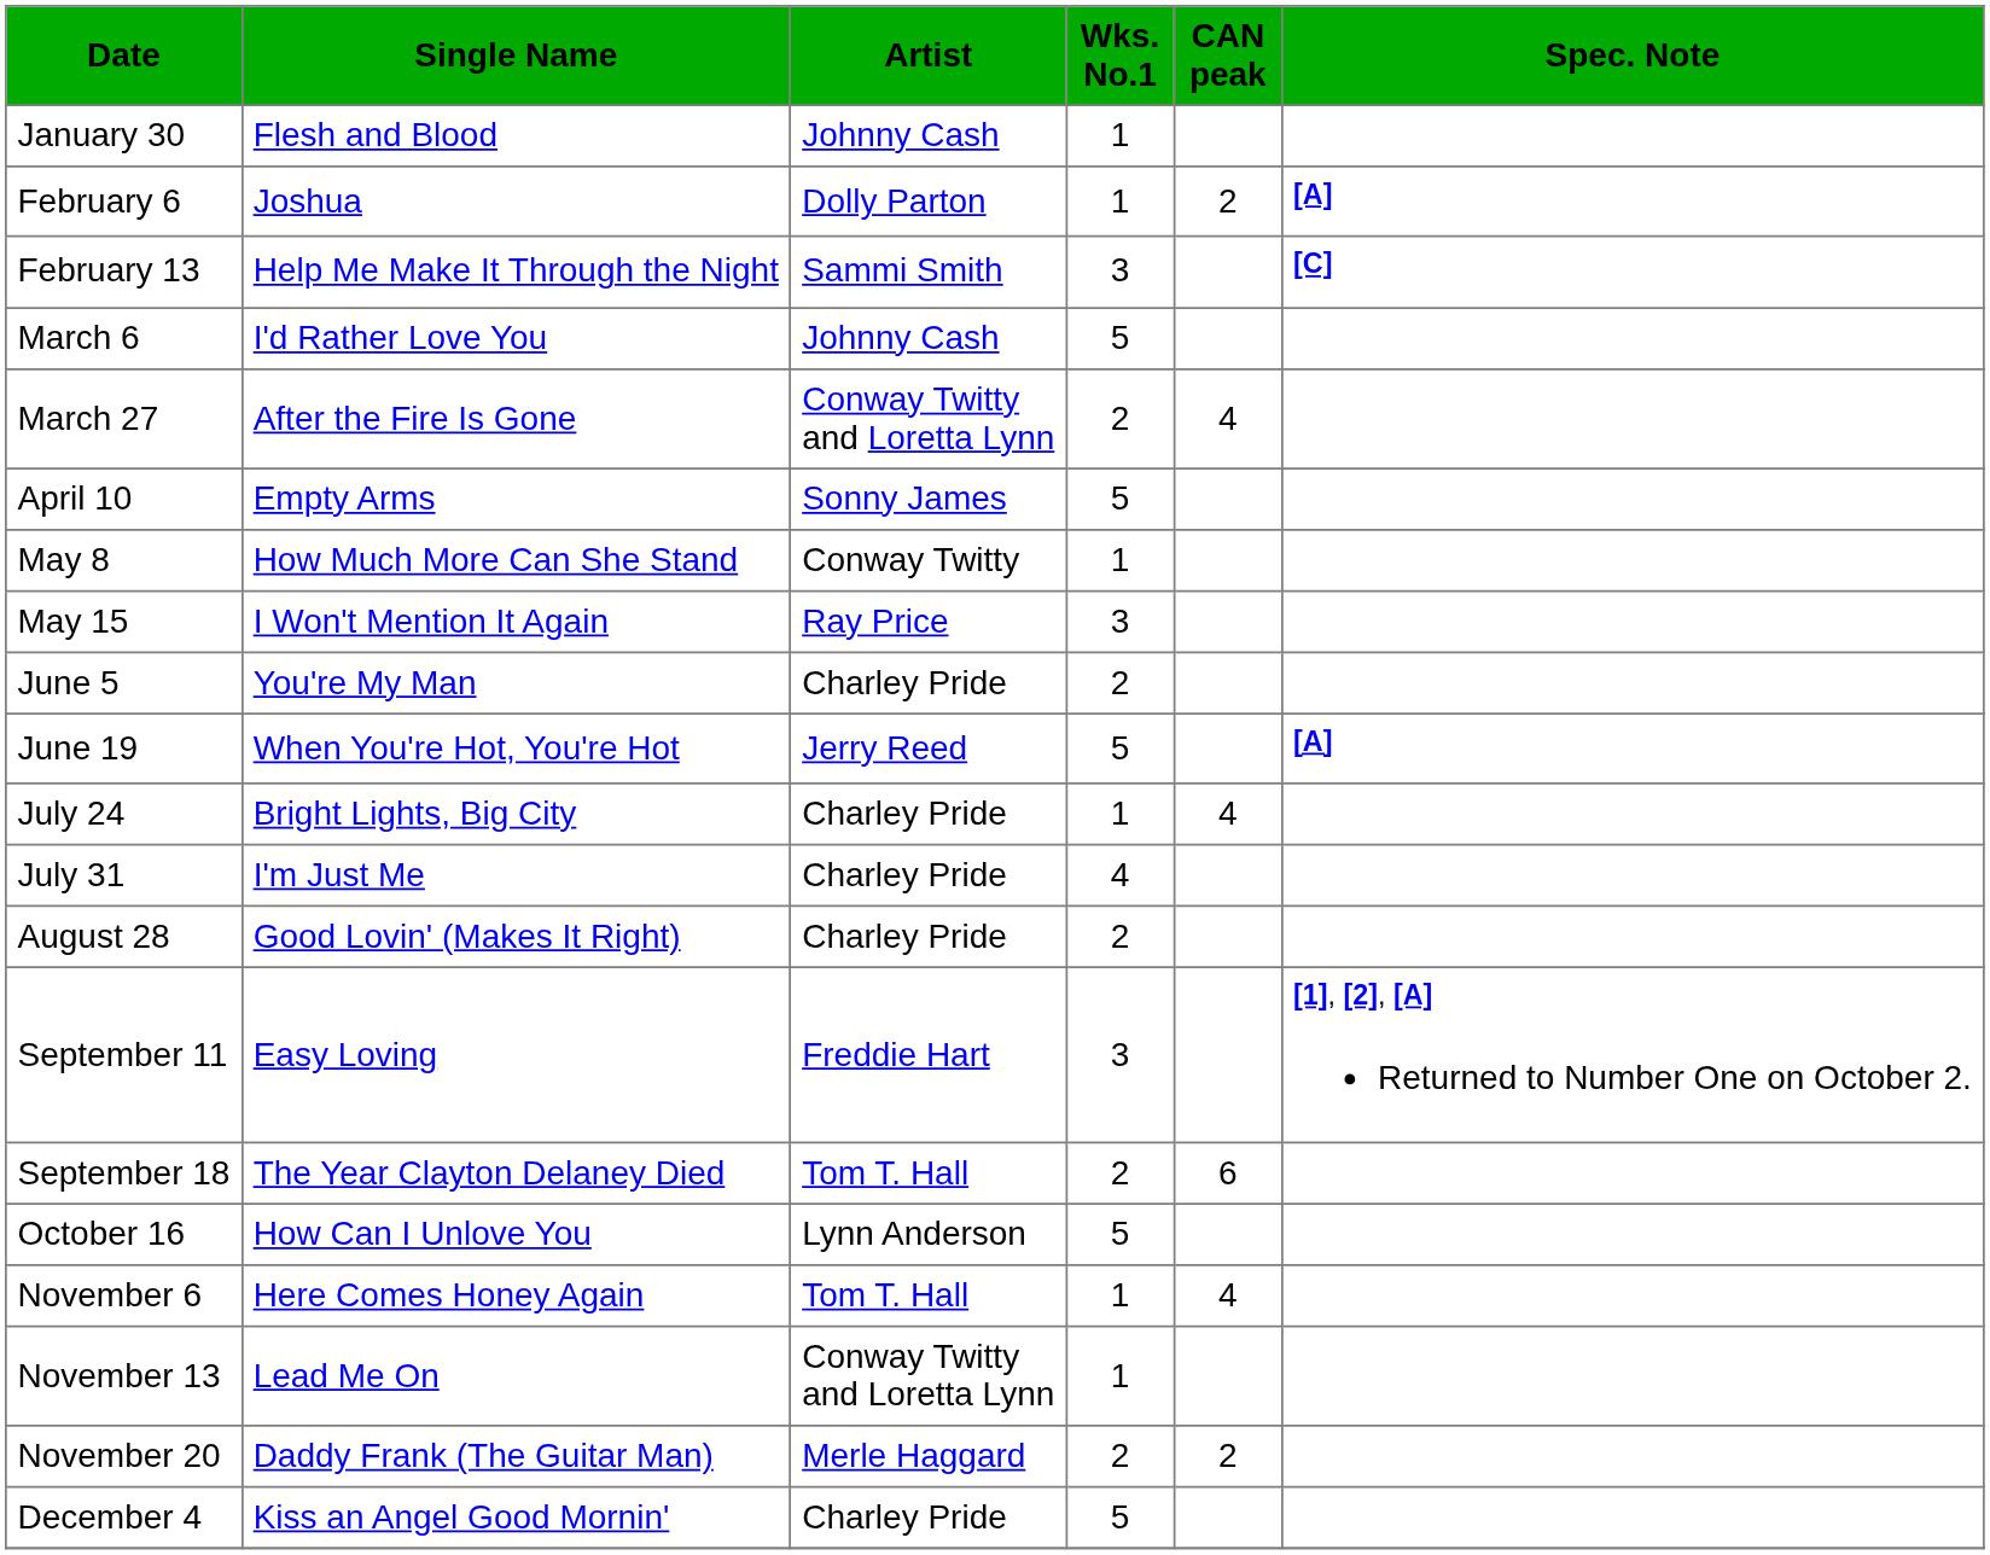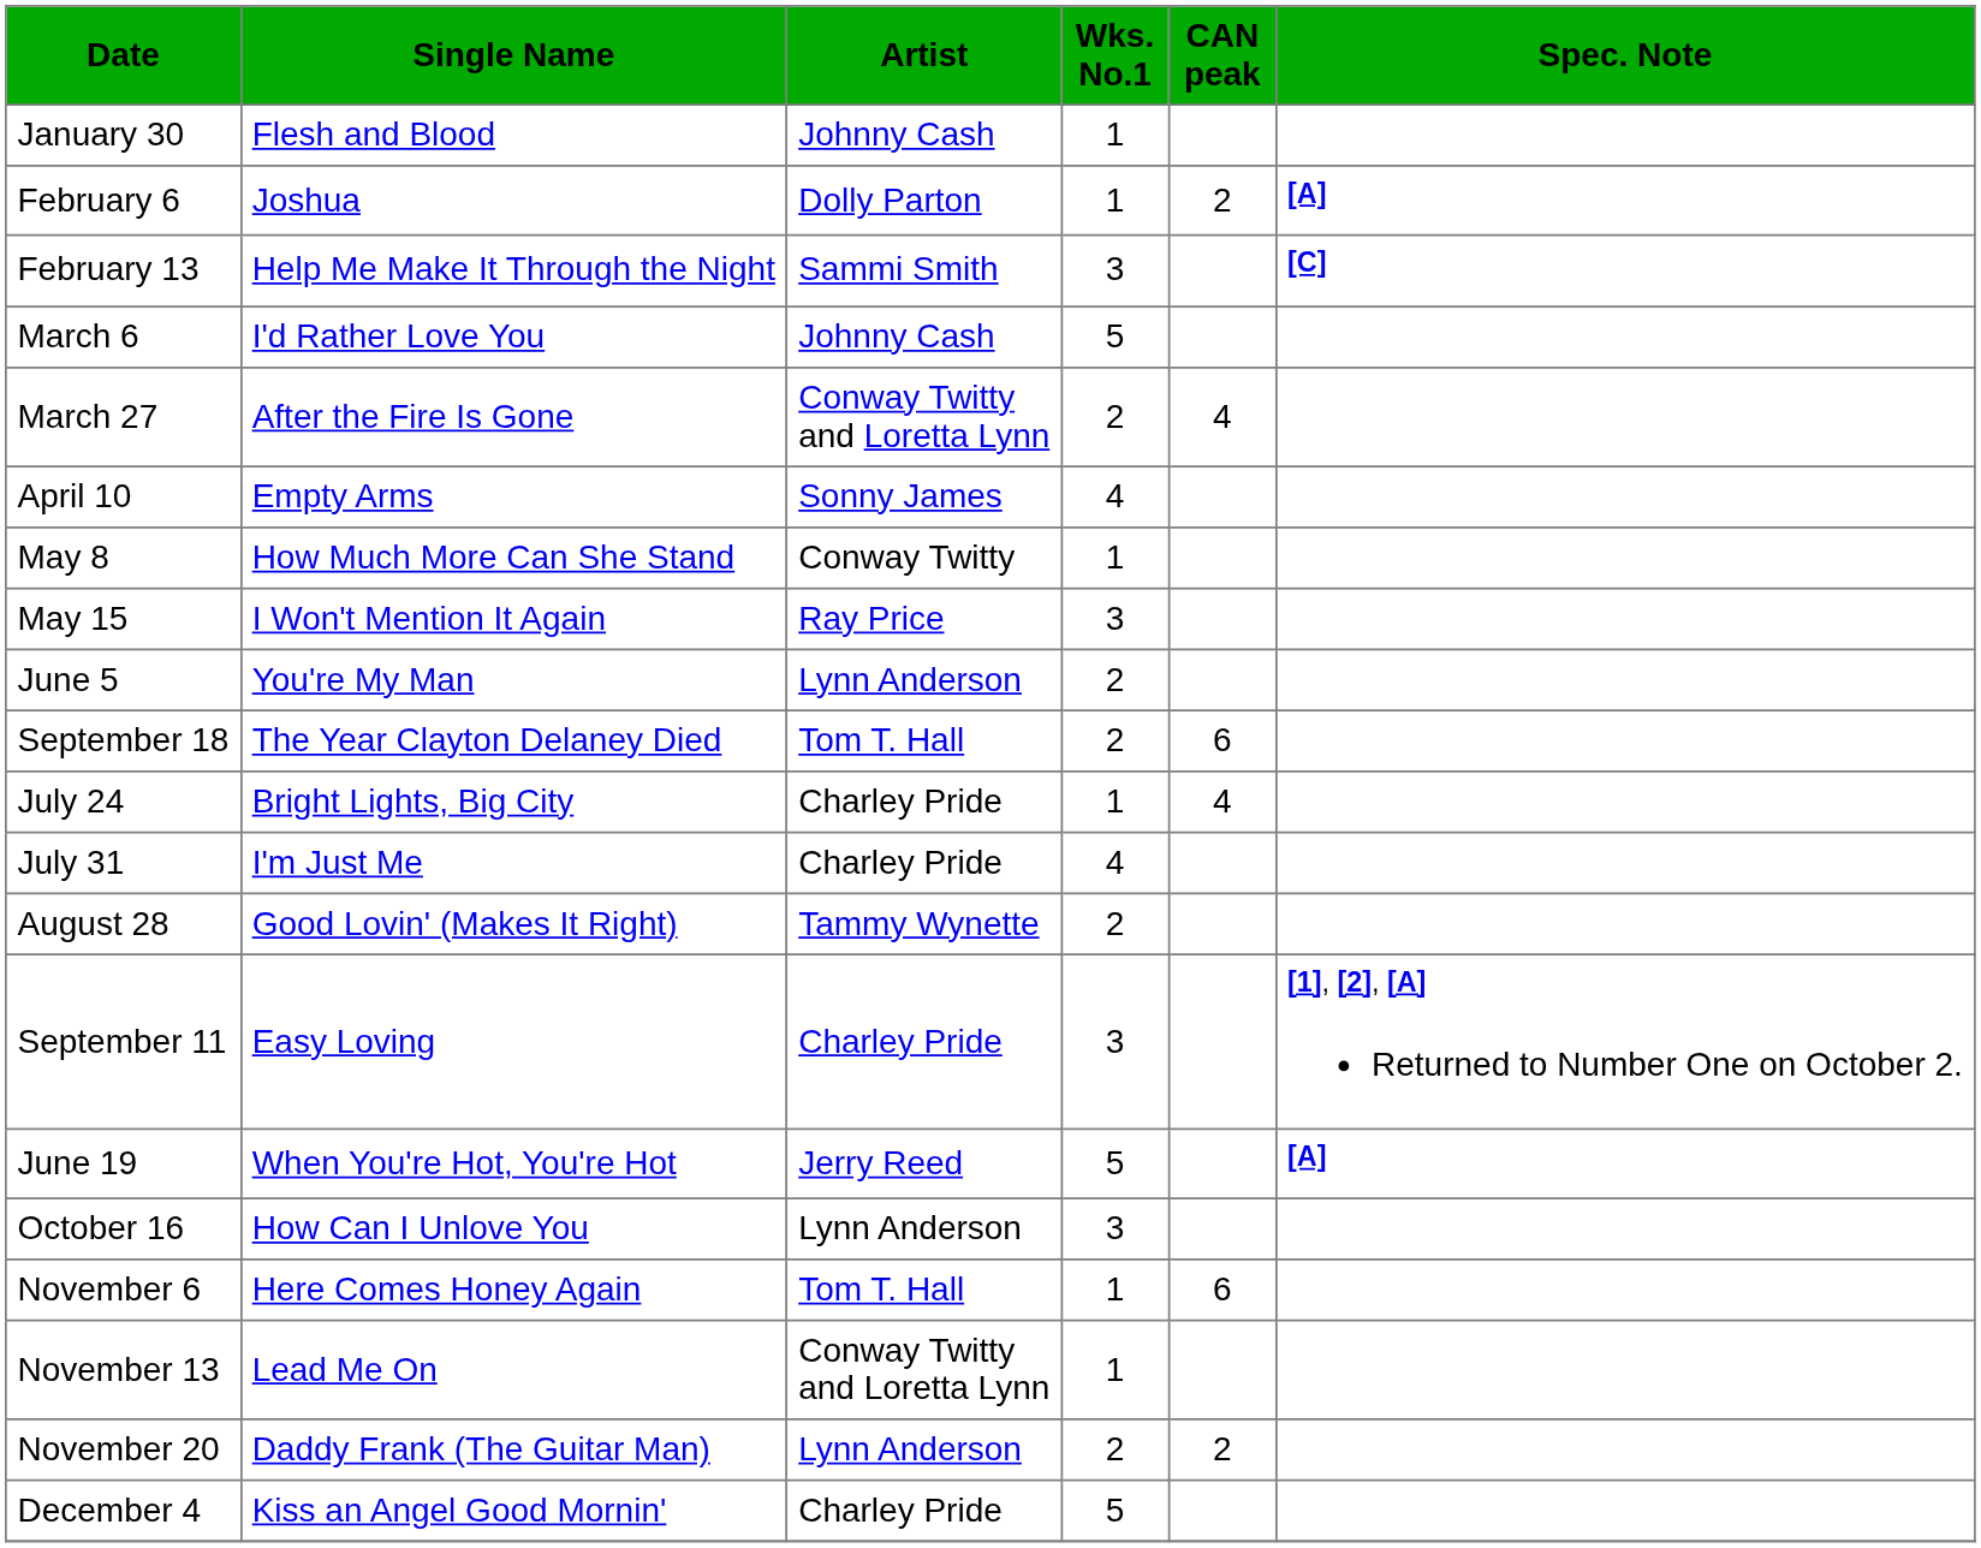April 10 | Wks. No.1: 5 -> 4
June 5 | Artist: Charley Pride -> Lynn Anderson
rows swapped: June 19 <-> September 18
August 28 | Artist: Charley Pride -> Tammy Wynette
September 11 | Artist: Freddie Hart -> Charley Pride
October 16 | Wks. No.1: 5 -> 3
November 6 | CAN peak: 4 -> 6
November 20 | Artist: Merle Haggard -> Lynn Anderson
